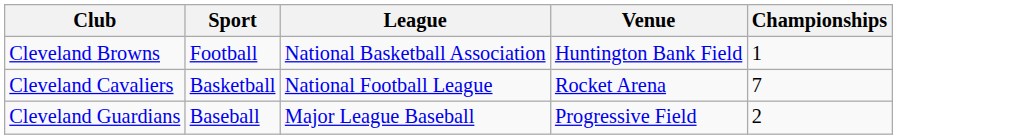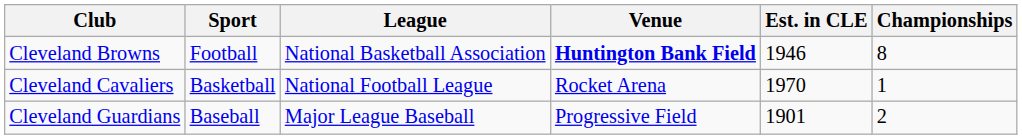+ column: Est. in CLE | 1946 | 1970 | 1901
Cleveland Browns | Venue: normal -> bold
Cleveland Browns | Championships: 1 -> 8
Cleveland Cavaliers | Championships: 7 -> 1
